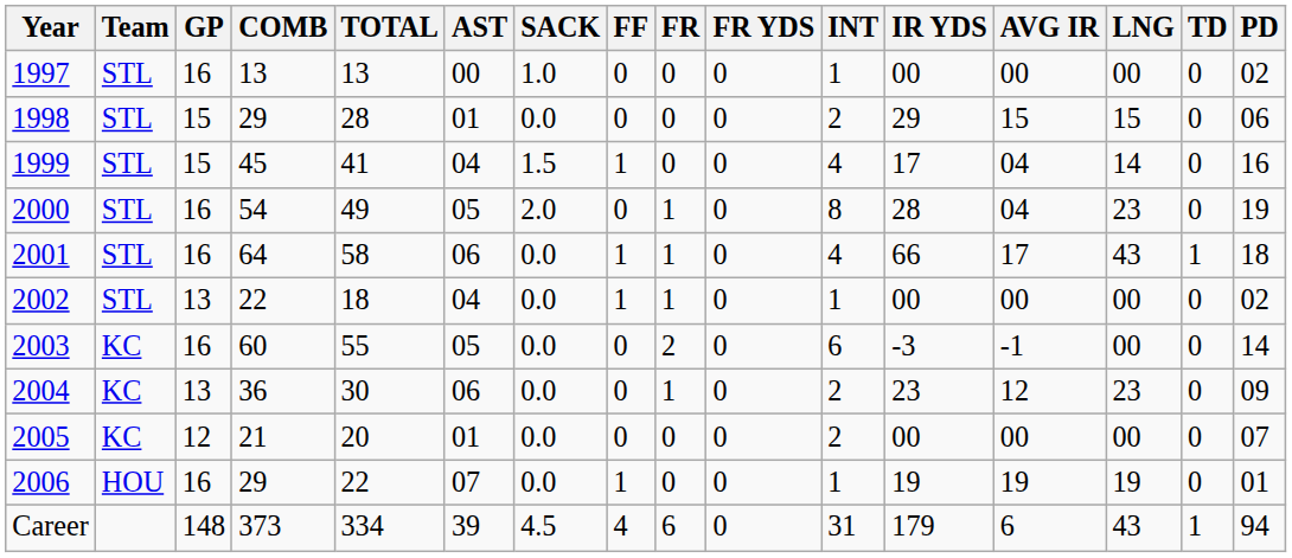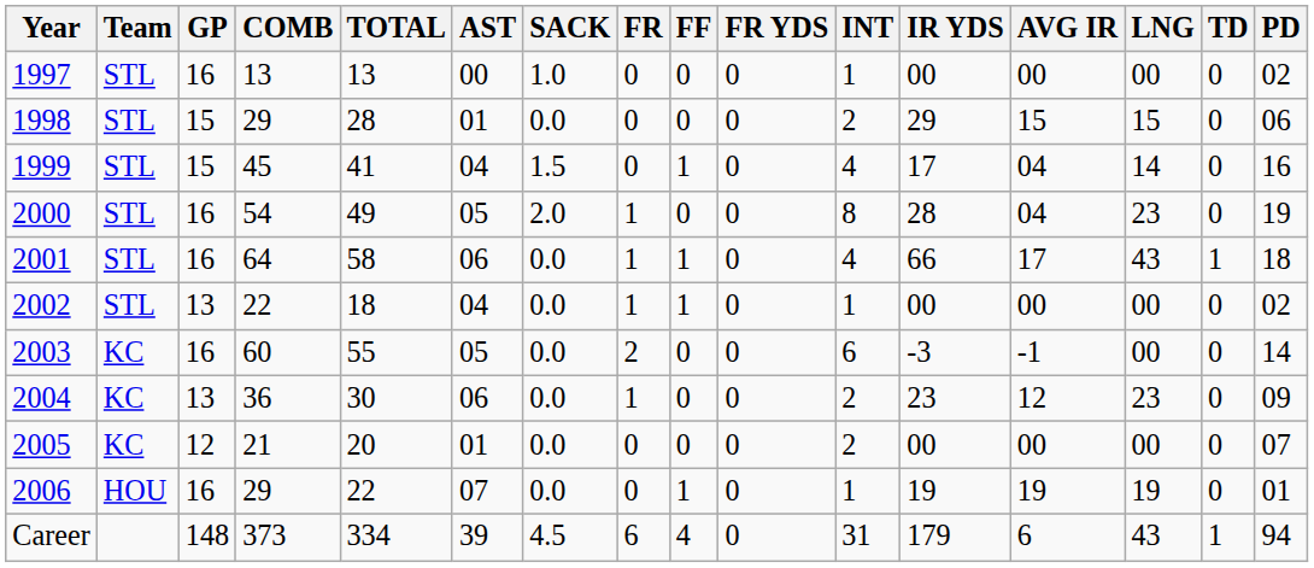columns swapped: FF <-> FR
